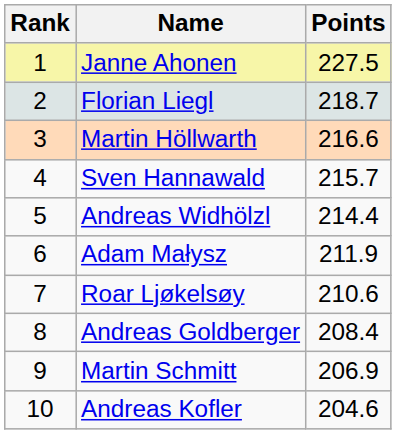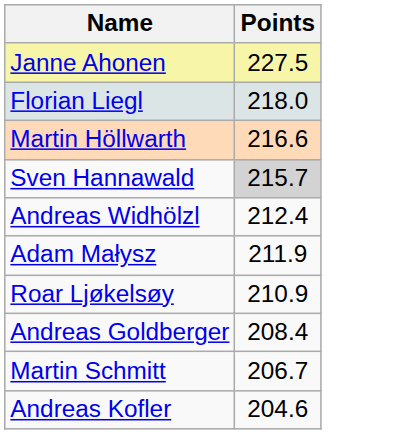- column: Rank | 1 | 2 | 3 | 4 | 5 | 6 | 7 | 8 | 9 | 10
Florian Liegl | Points: 218.7 -> 218.0
Sven Hannawald | Points: no background -> lightgrey background
Andreas Widhölzl | Points: 214.4 -> 212.4
Roar Ljøkelsøy | Points: 210.6 -> 210.9
Martin Schmitt | Points: 206.9 -> 206.7
